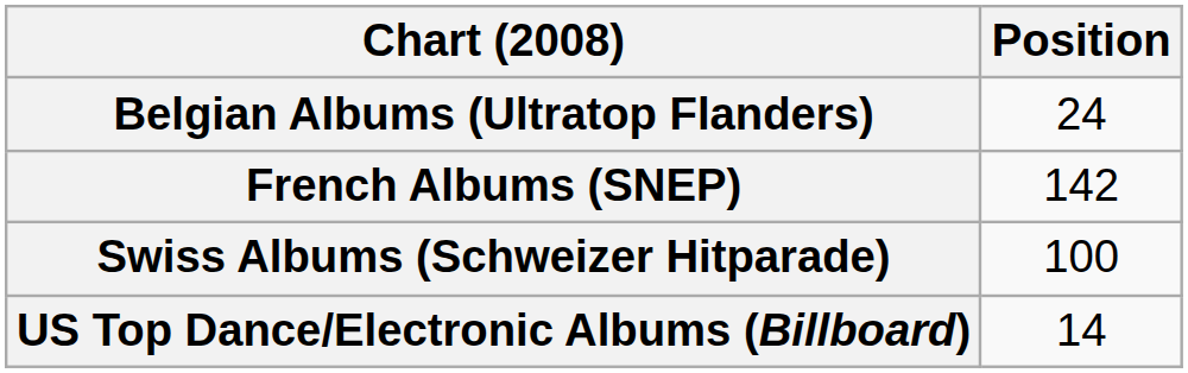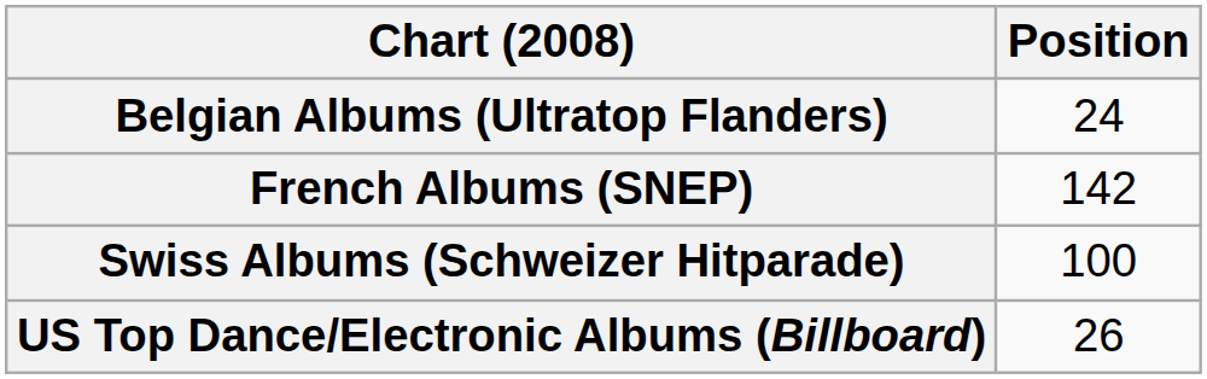US Top Dance/Electronic Albums (Billboard) | Position: 14 -> 26
